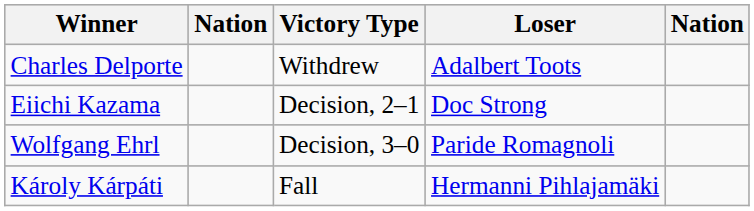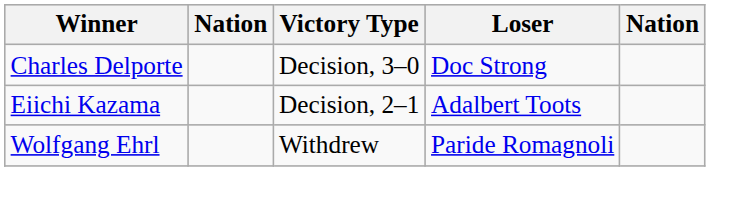Charles Delporte | Victory Type: Withdrew -> Decision, 3–0
Charles Delporte | Loser: Adalbert Toots -> Doc Strong
Eiichi Kazama | Loser: Doc Strong -> Adalbert Toots
Wolfgang Ehrl | Victory Type: Decision, 3–0 -> Withdrew
- row: Károly Kárpáti | Fall | Hermanni Pihlajamäki
